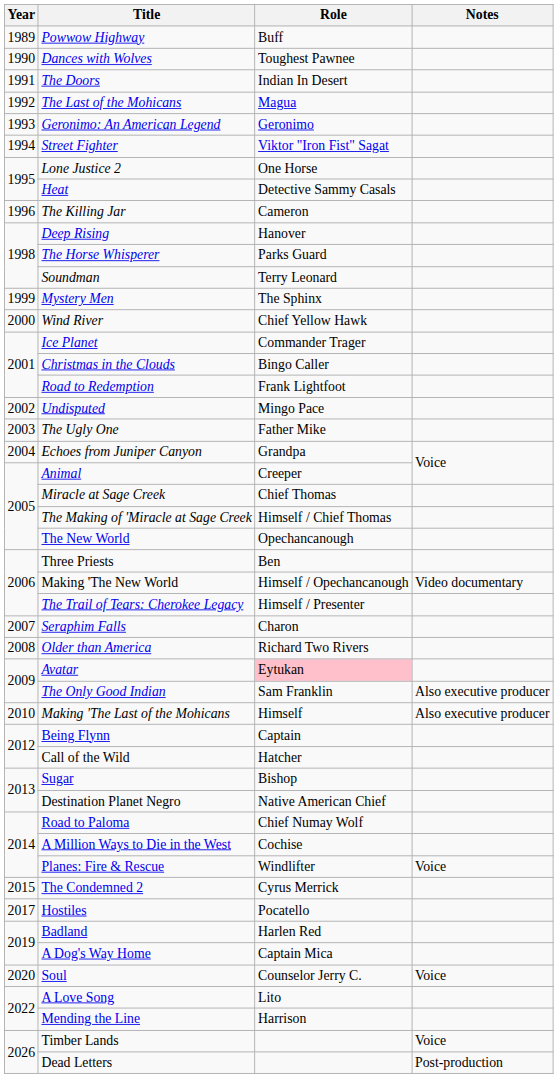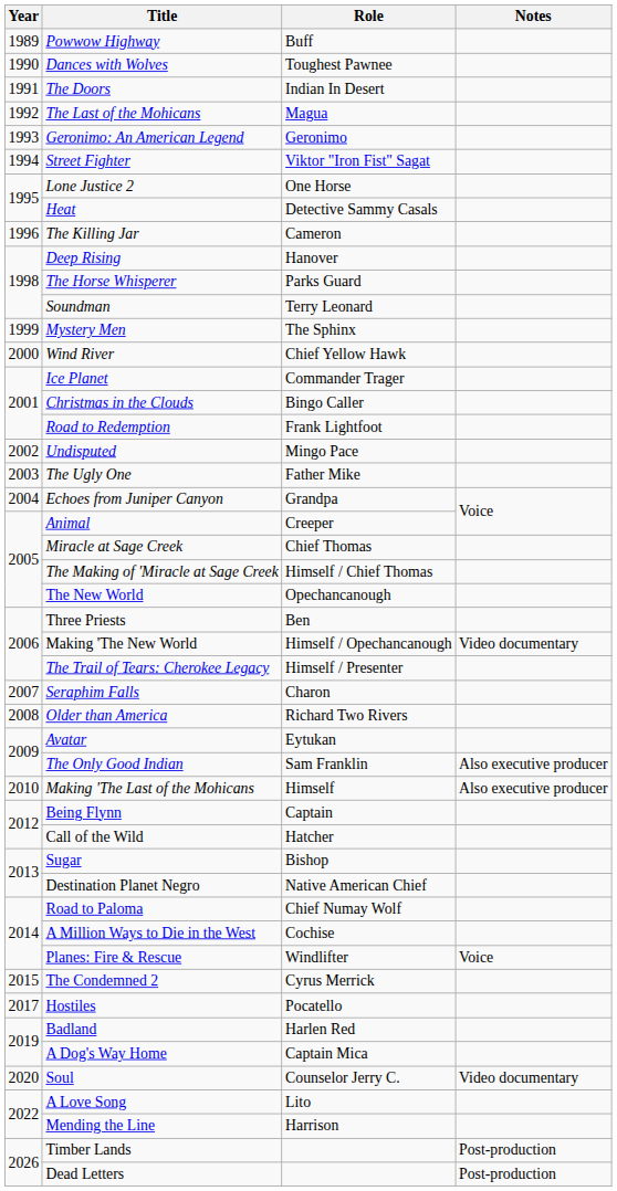Avatar | Role: pink background -> no background
Soul | Notes: Voice -> Video documentary
Timber Lands | Notes: Voice -> Post-production
